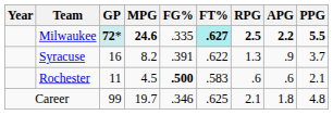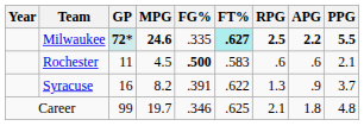rows swapped: Rochester <-> Syracuse
